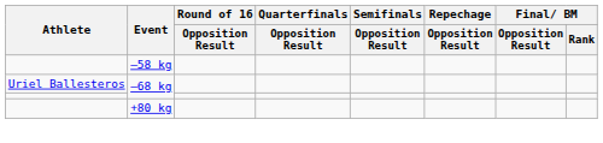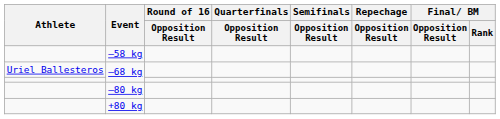+ row: –80 kg
